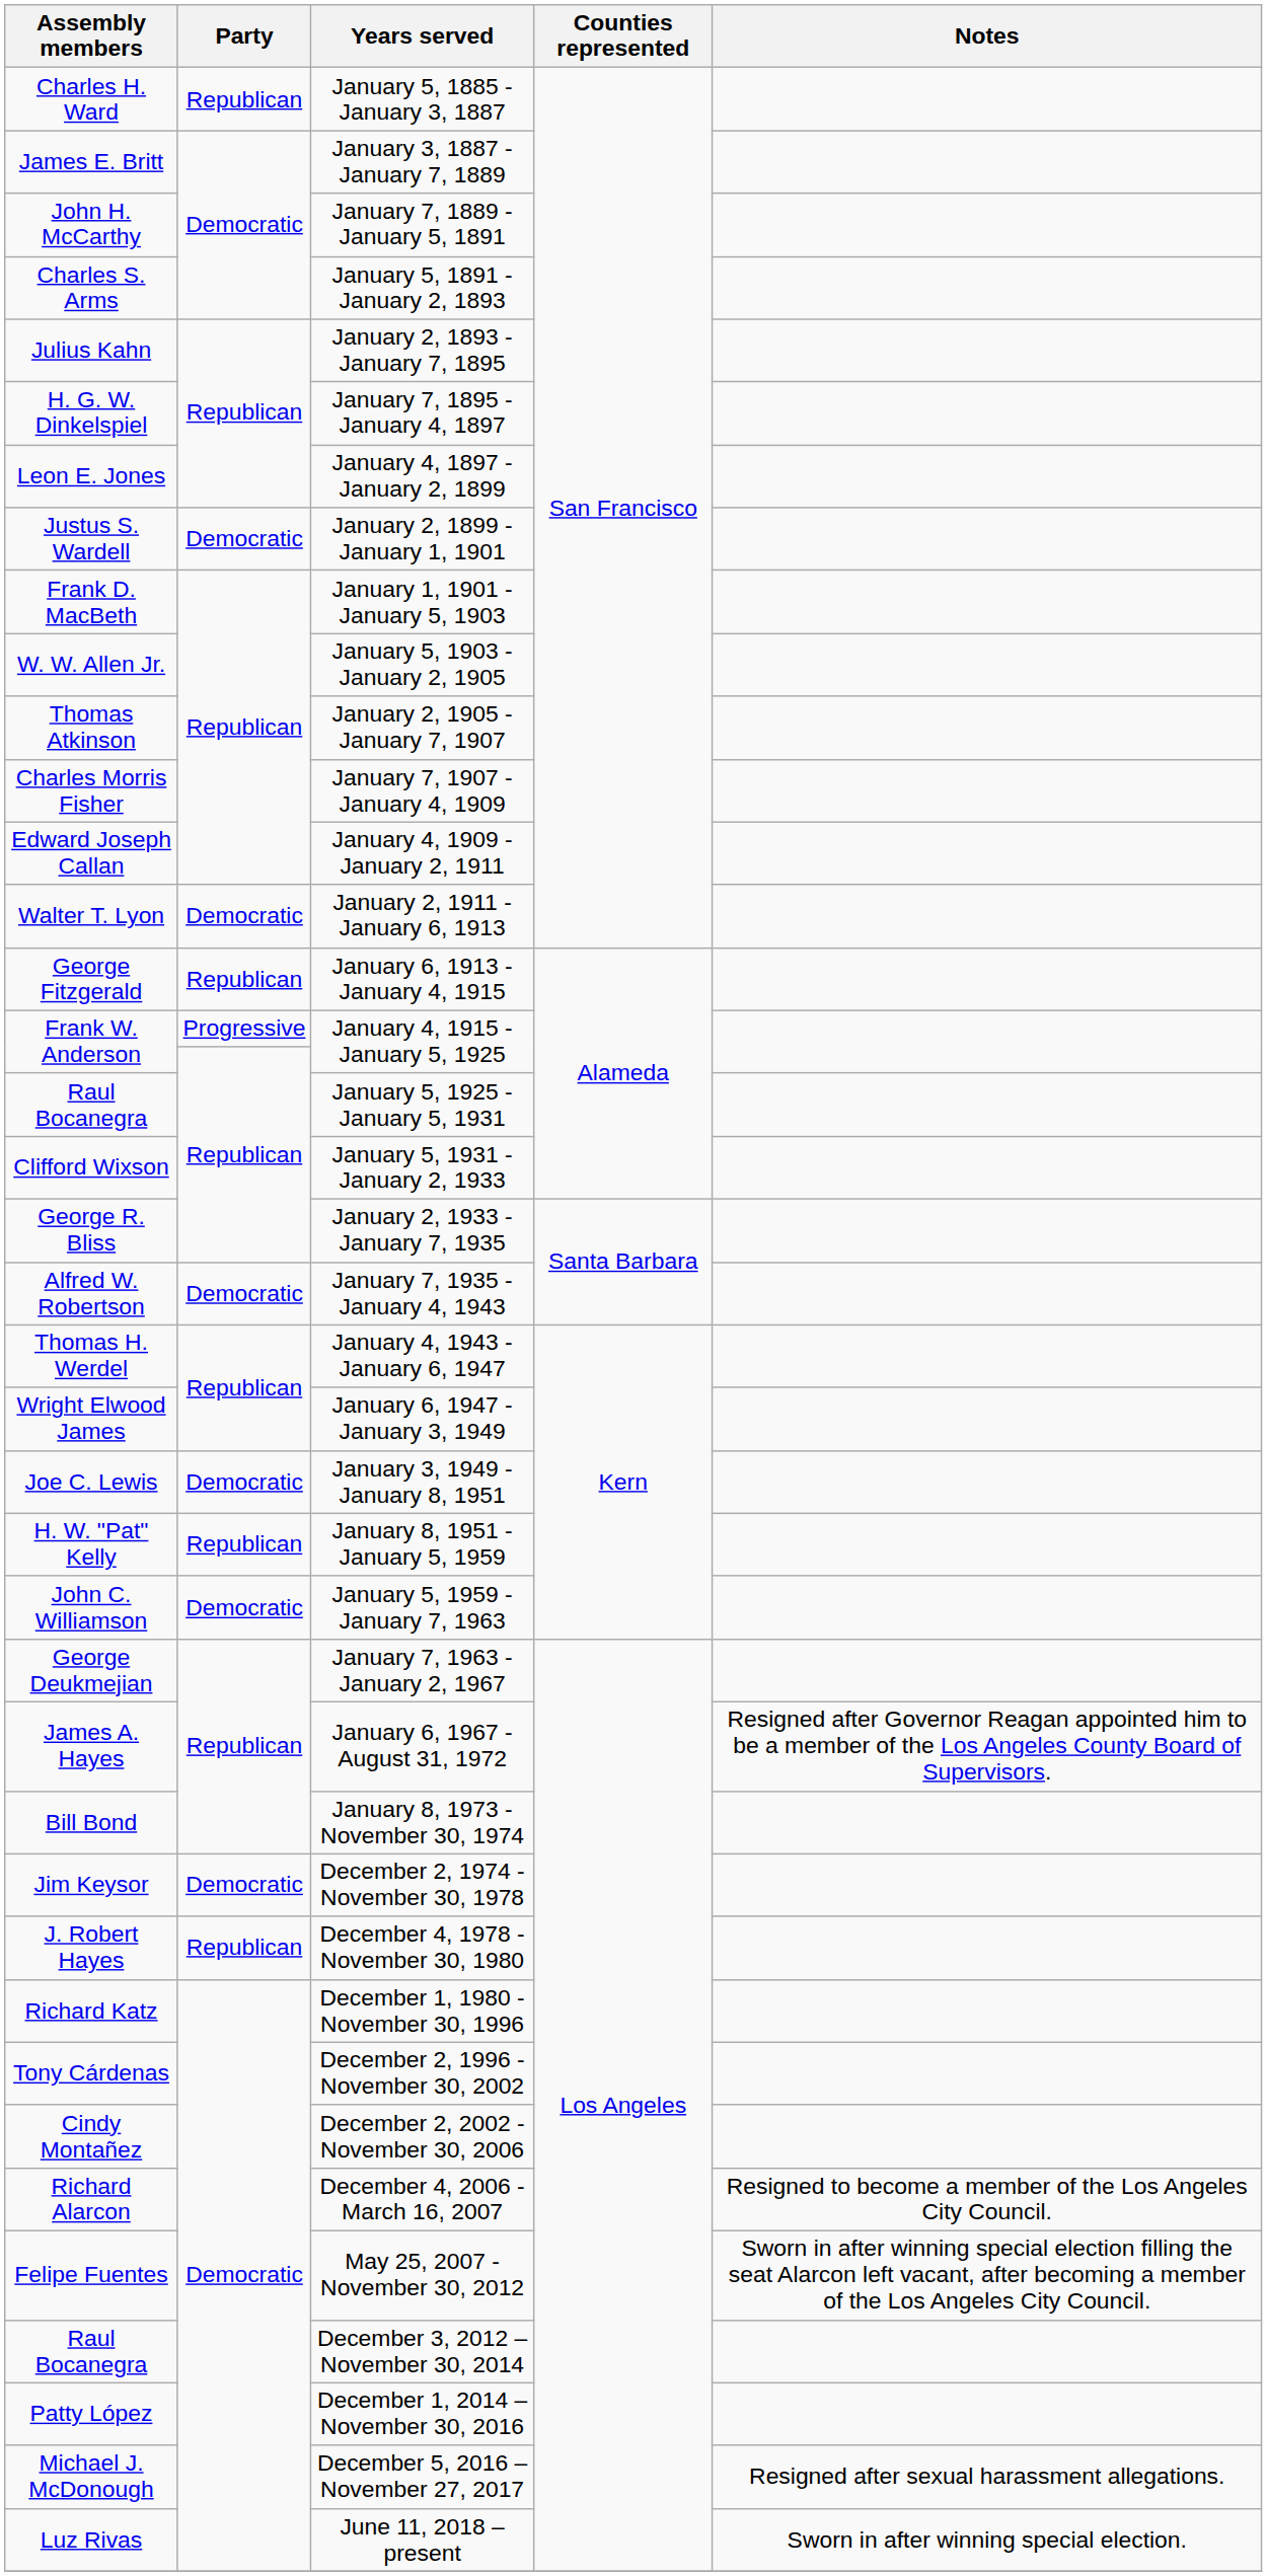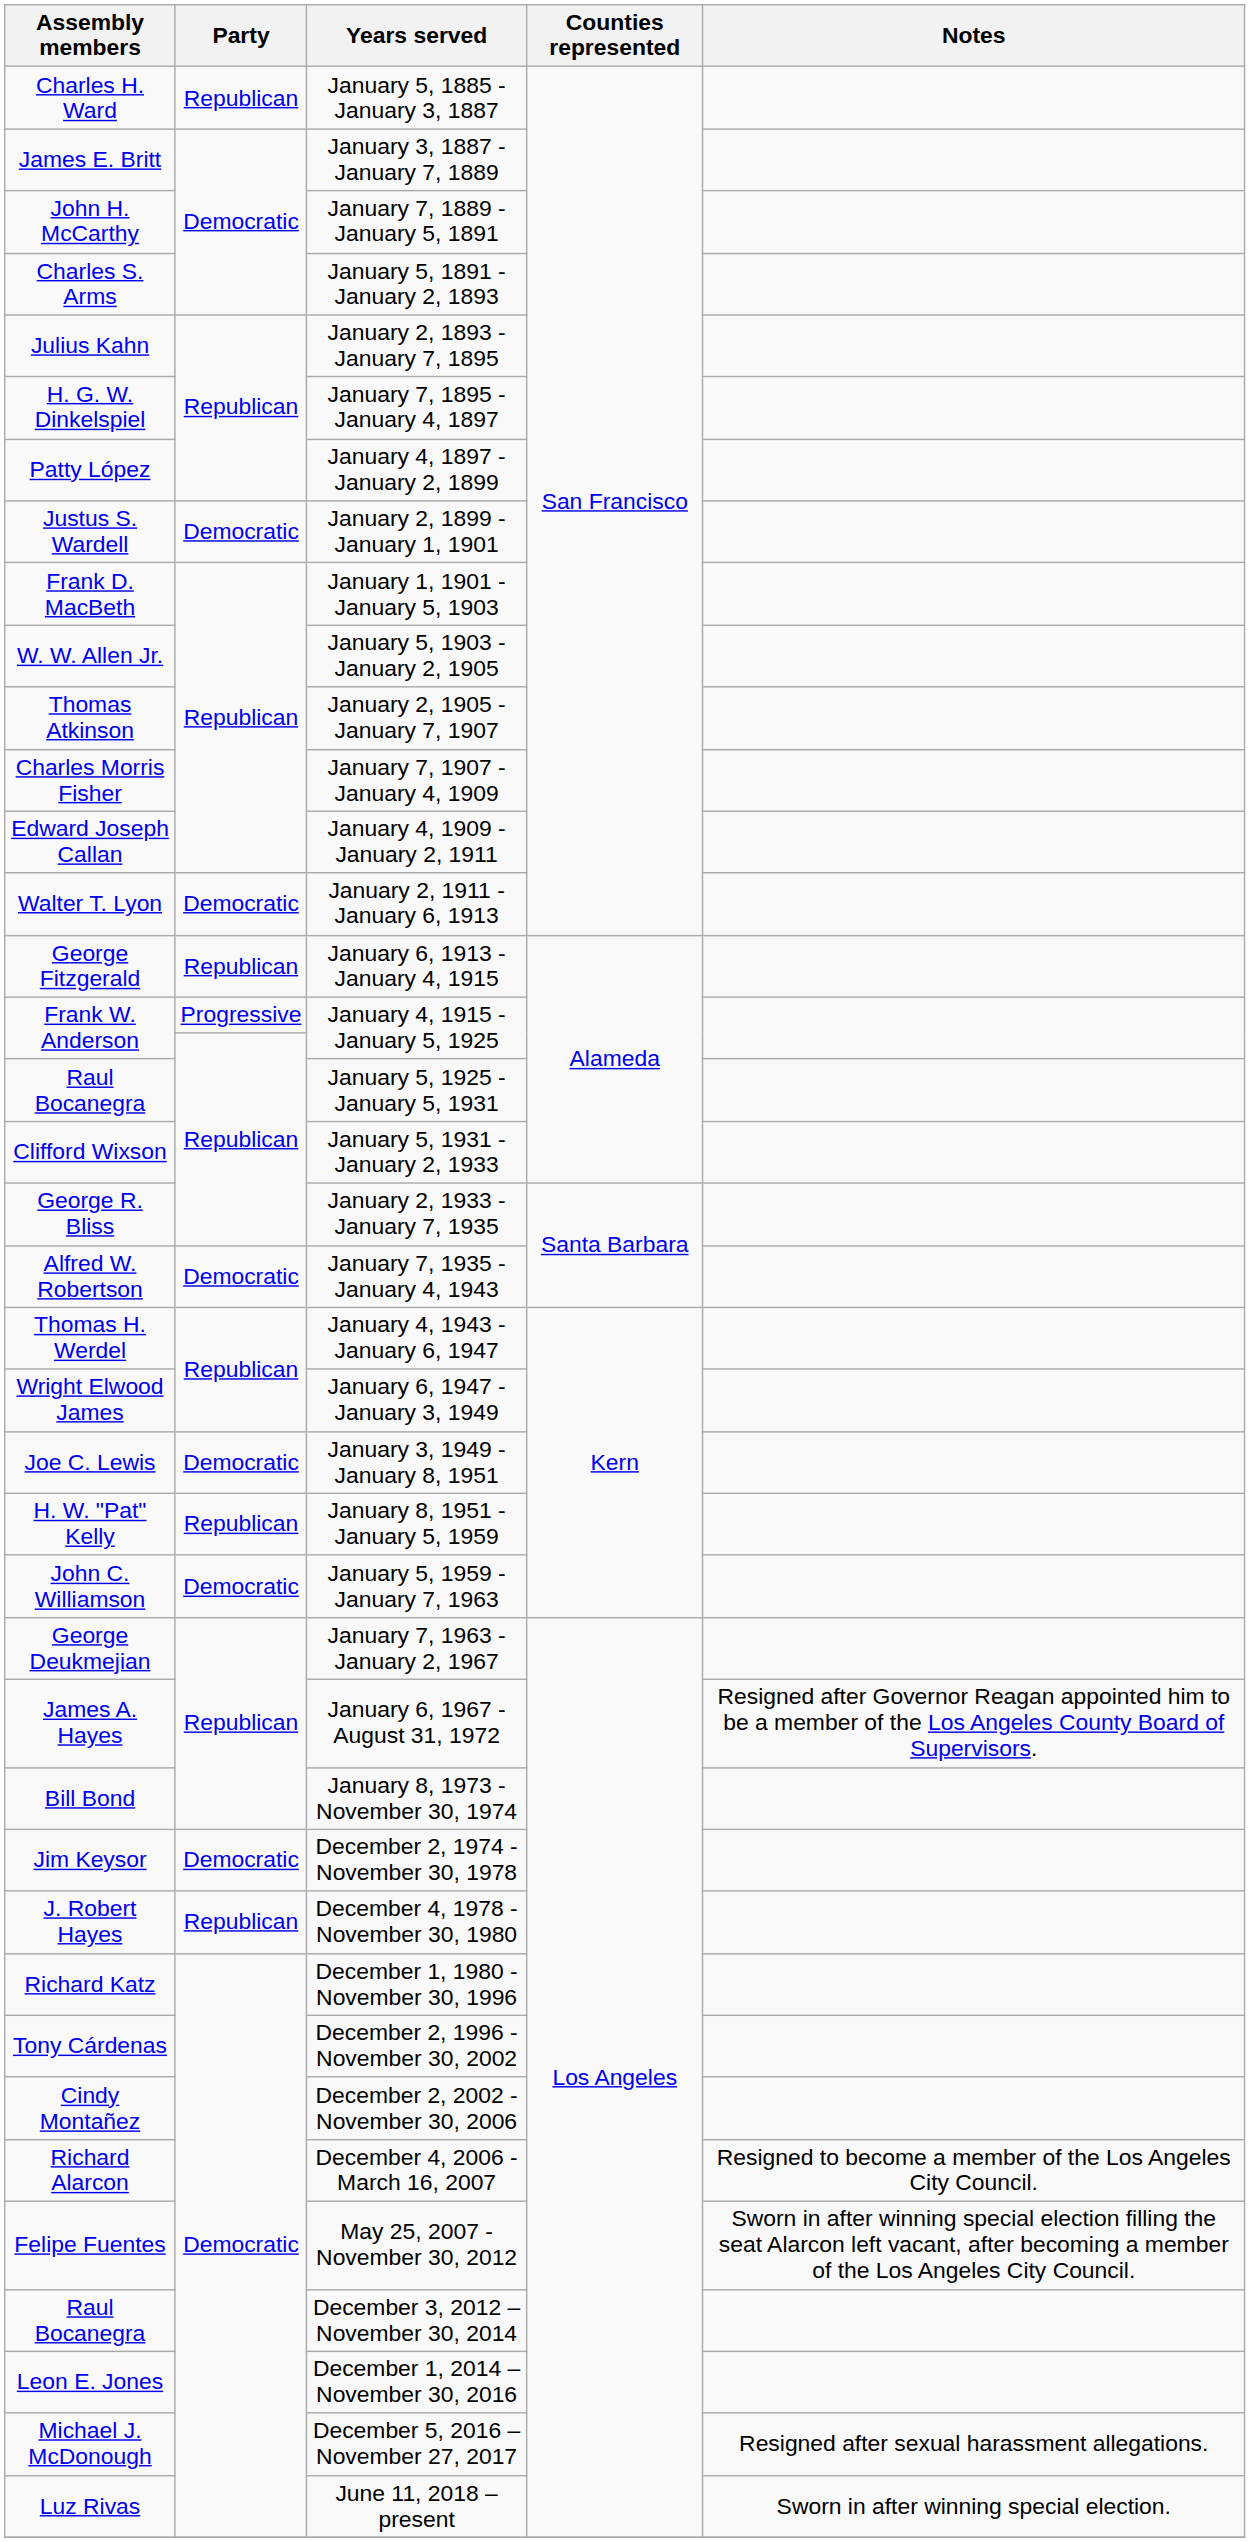January 4, 1897 - January 2, 1899 | Assembly members: Leon E. Jones -> Patty López
December 1, 2014 – November 30, 2016 | Assembly members: Patty López -> Leon E. Jones
